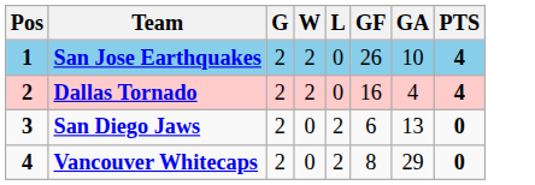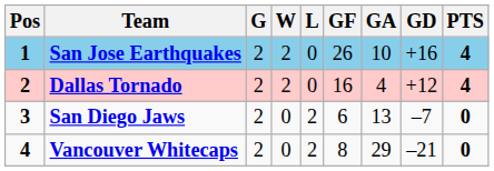+ column: GD | +16 | +12 | –7 | –21
